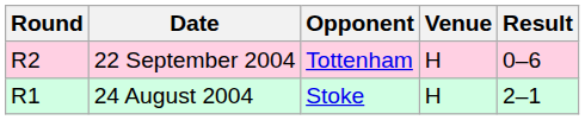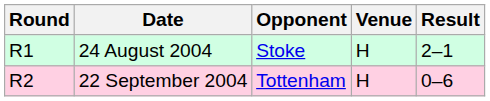rows swapped: 24 August 2004 <-> 22 September 2004
